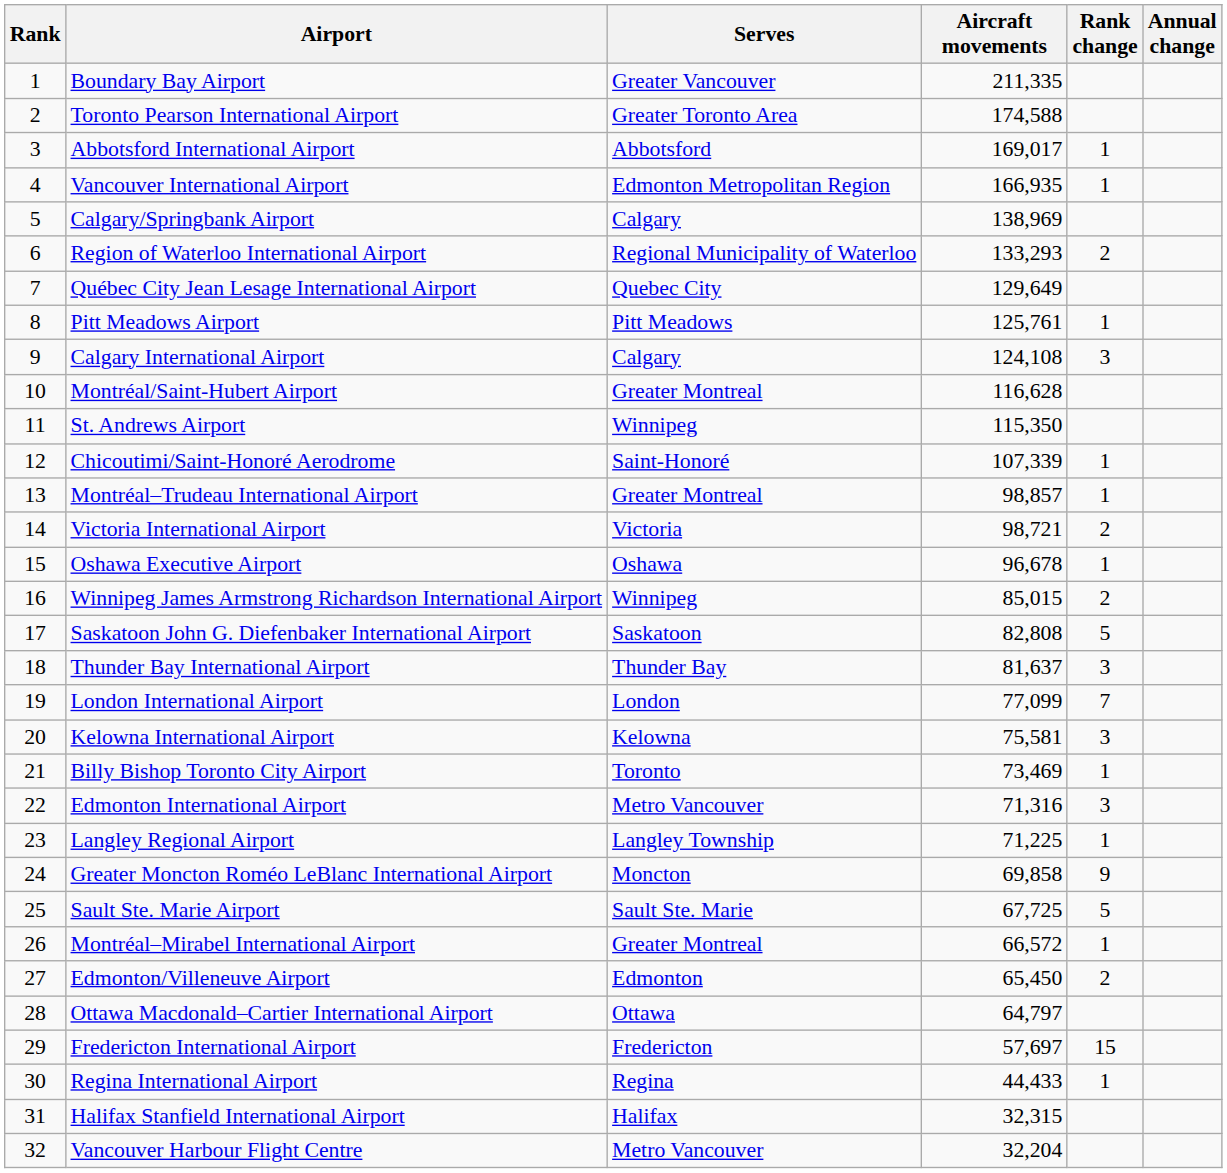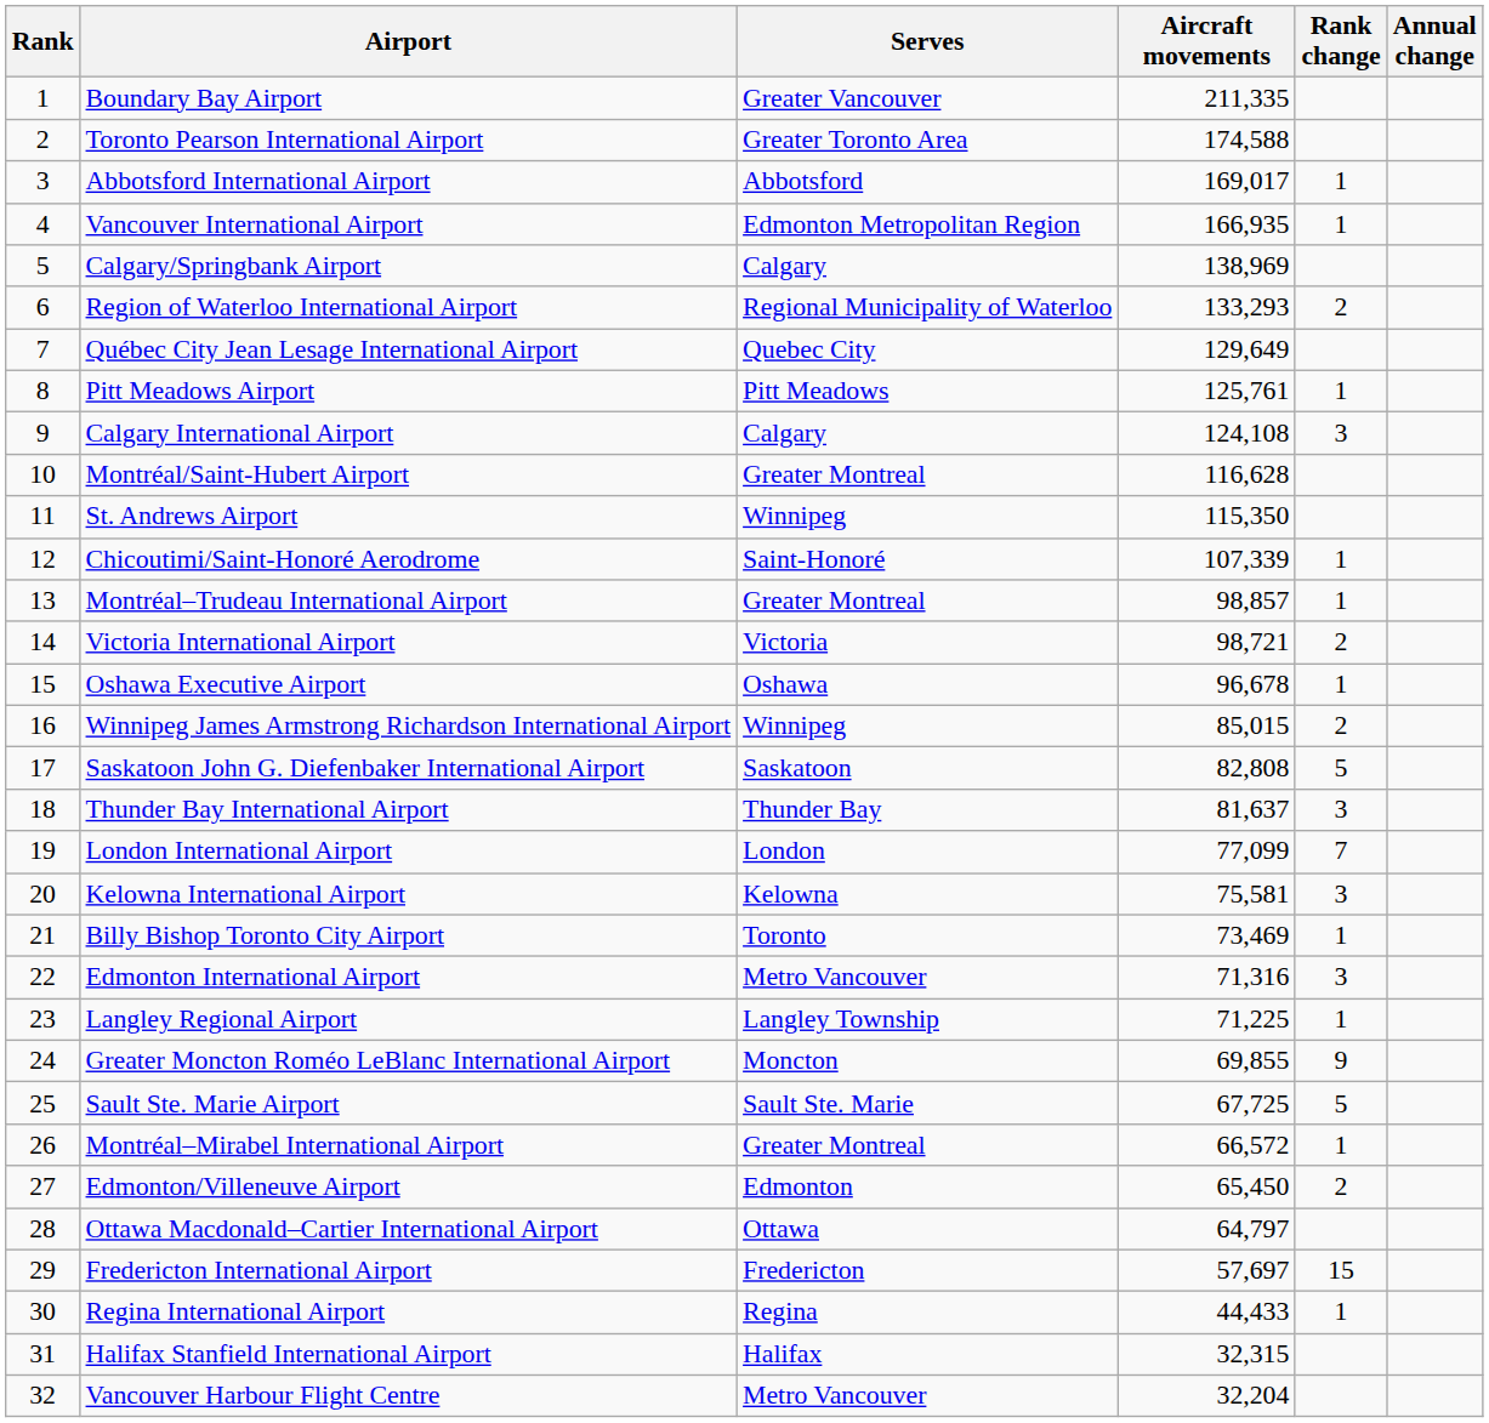Greater Moncton Roméo LeBlanc International Airport | Aircraft movements: 69,858 -> 69,855
